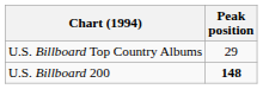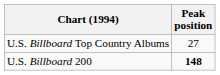U.S. Billboard Top Country Albums | Peak position: 29 -> 27
